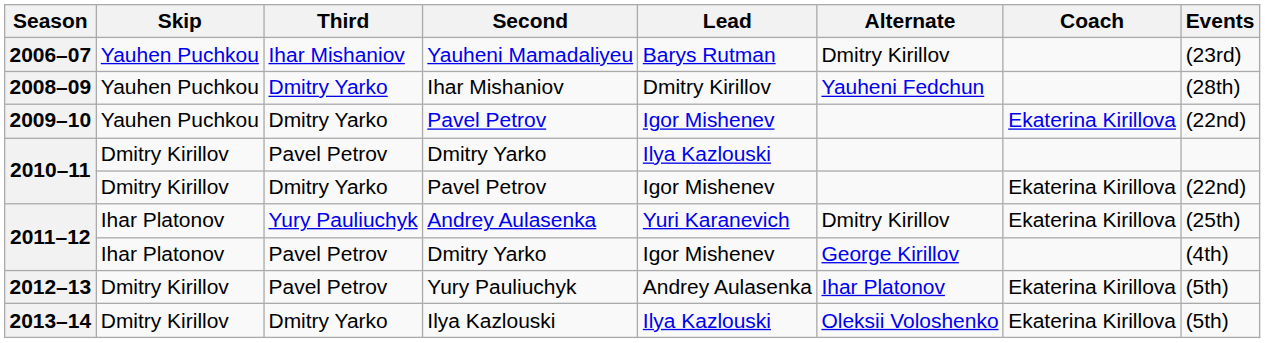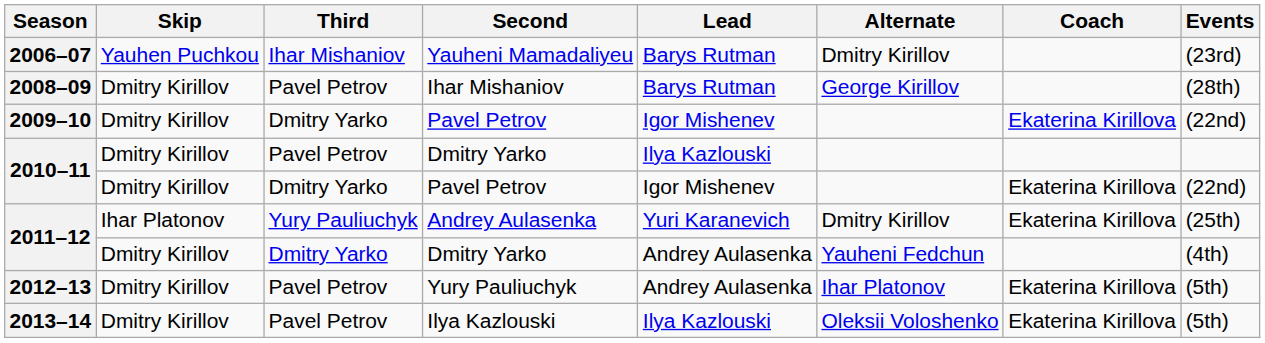2008–09 | Skip: Yauhen Puchkou -> Dmitry Kirillov
2008–09 | Third: Dmitry Yarko -> Pavel Petrov
2008–09 | Lead: Dmitry Kirillov -> Barys Rutman
2008–09 | Alternate: Yauheni Fedchun -> George Kirillov
2009–10 | Skip: Yauhen Puchkou -> Dmitry Kirillov
2011–12 / Dmitry Yarko | Skip: Ihar Platonov -> Dmitry Kirillov
2011–12 / Dmitry Yarko | Third: Pavel Petrov -> Dmitry Yarko
2011–12 / Dmitry Yarko | Lead: Igor Mishenev -> Andrey Aulasenka
2011–12 / Dmitry Yarko | Alternate: George Kirillov -> Yauheni Fedchun
2013–14 | Third: Dmitry Yarko -> Pavel Petrov
